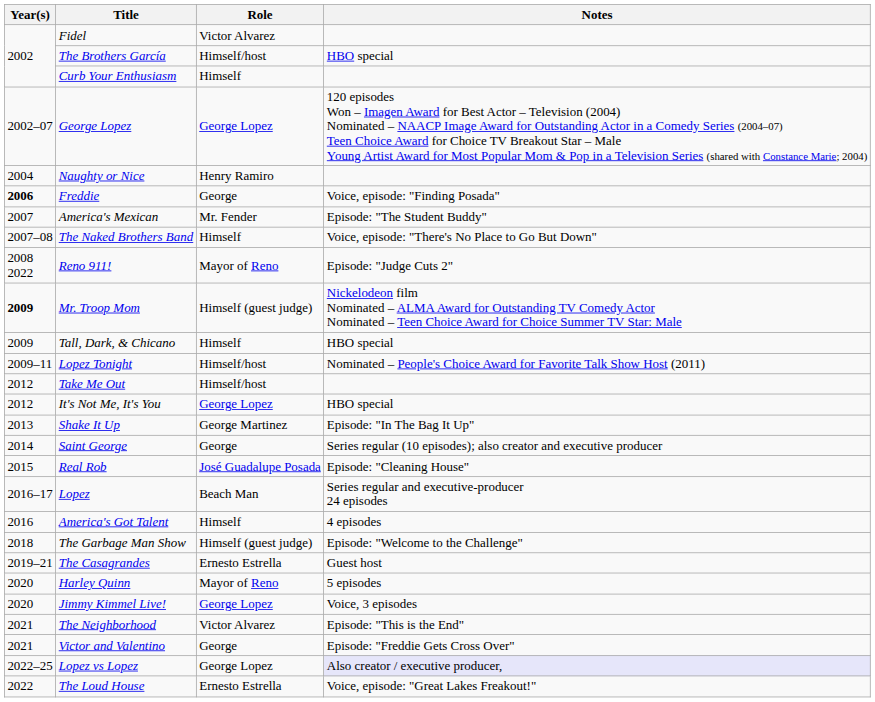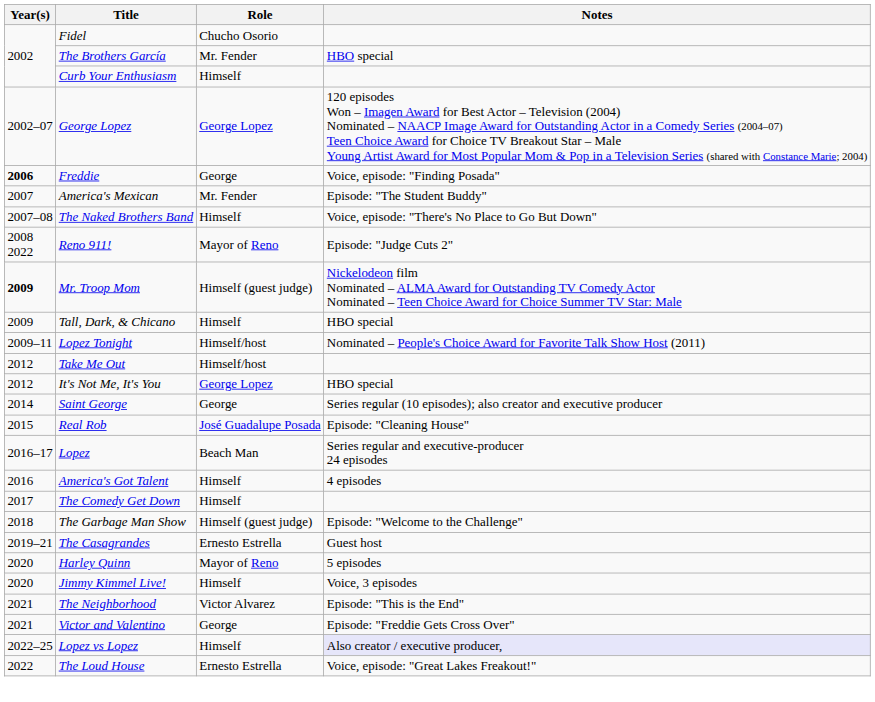Fidel | Role: Victor Alvarez -> Chucho Osorio
The Brothers García | Role: Himself/host -> Mr. Fender
- row: 2004 | Naughty or Nice | Henry Ramiro
- row: 2013 | Shake It Up | George Martinez | Episode: "In The Bag It Up"
+ row: 2017 | The Comedy Get Down | Himself
Jimmy Kimmel Live! | Role: George Lopez -> Himself
Lopez vs Lopez | Role: George Lopez -> Himself
